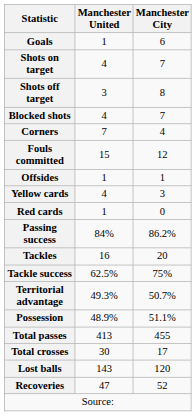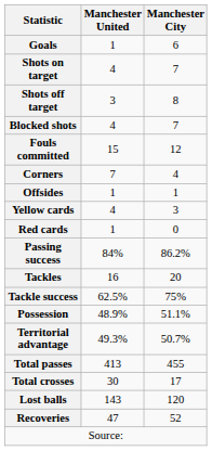rows swapped: Corners <-> Fouls committed
rows swapped: Possession <-> Territorial advantage
